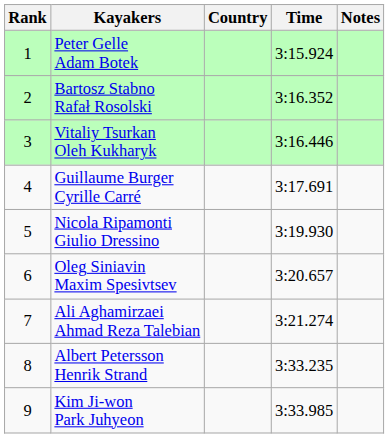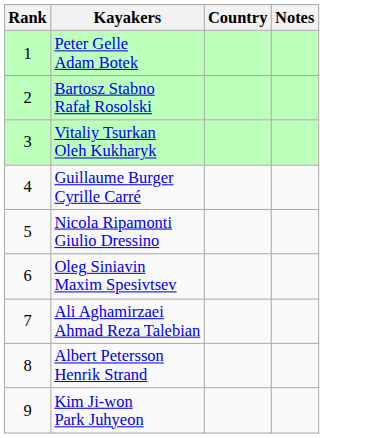- column: Time | 3:15.924 | 3:16.352 | 3:16.446 | 3:17.691 | 3:19.930 | 3:20.657 | 3:21.274 | 3:33.235 | 3:33.985
